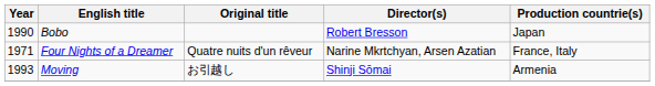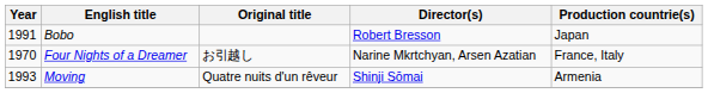Bobo | Year: 1990 -> 1991
Four Nights of a Dreamer | Year: 1971 -> 1970
Four Nights of a Dreamer | Original title: Quatre nuits d'un rêveur -> お引越し
Moving | Original title: お引越し -> Quatre nuits d'un rêveur
